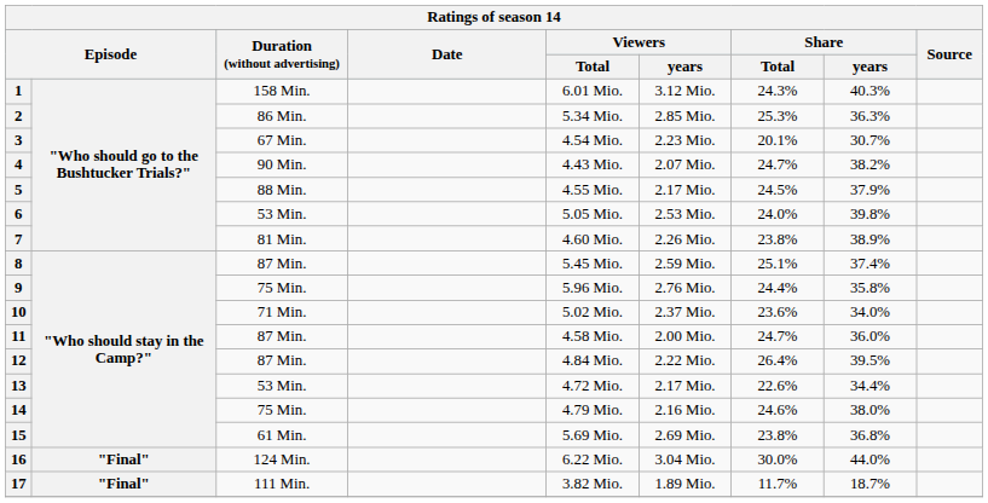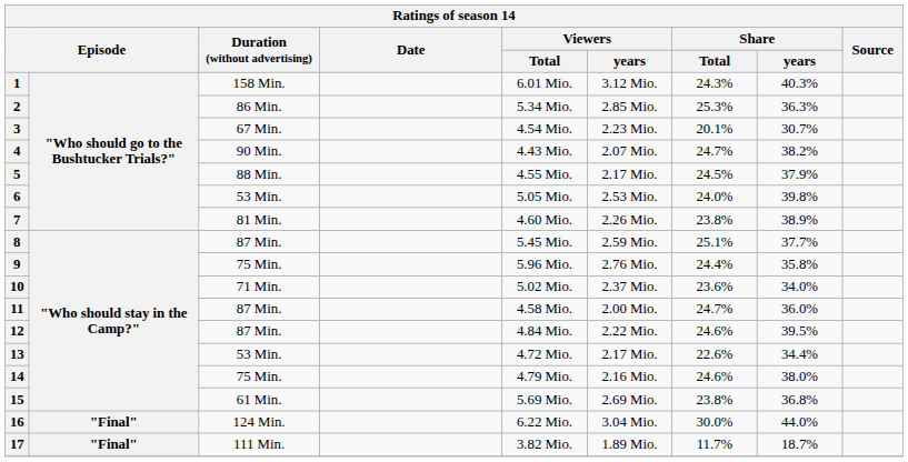8 | Share / years: 37.4% -> 37.7%
12 | Share / Total: 26.4% -> 24.6%
